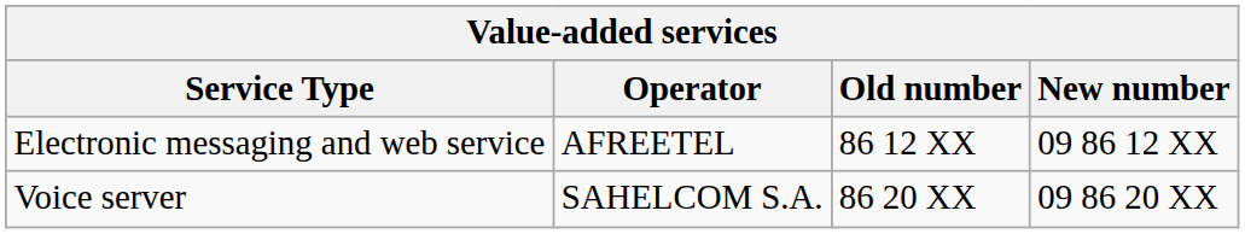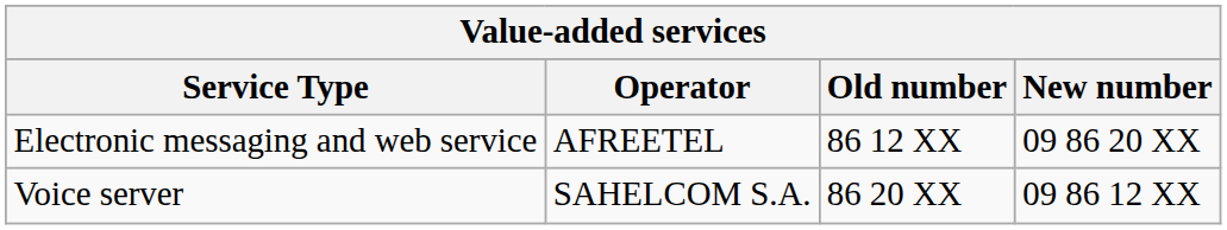Electronic messaging and web service | New number: 09 86 12 XX -> 09 86 20 XX
Voice server | New number: 09 86 20 XX -> 09 86 12 XX
